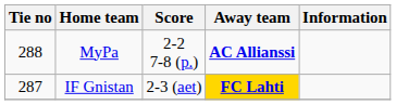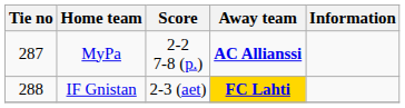MyPa | Tie no: 288 -> 287
IF Gnistan | Tie no: 287 -> 288
